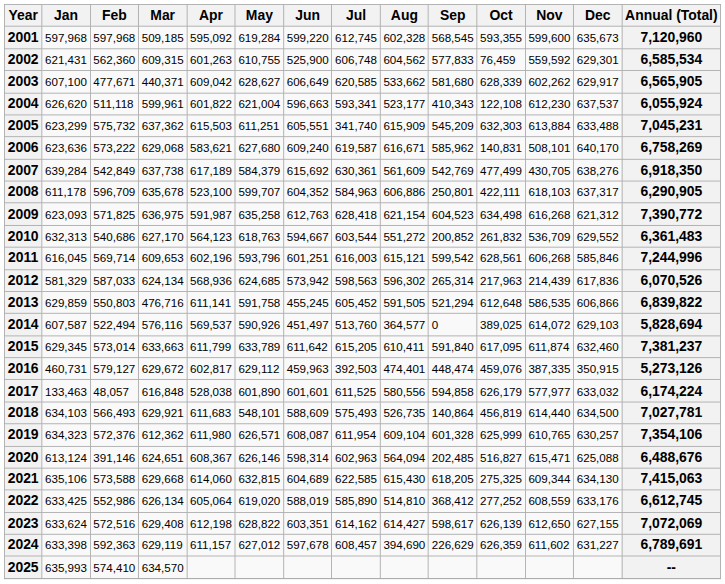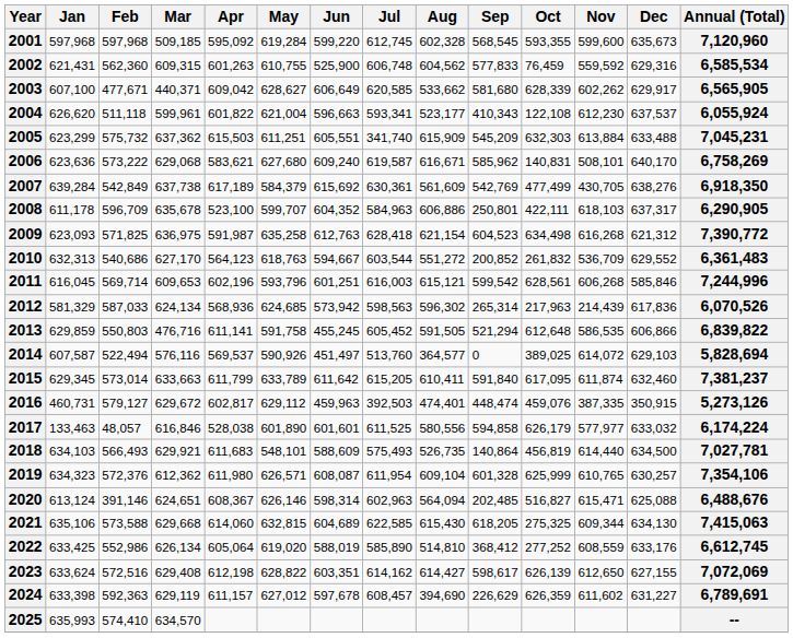2002 | Dec: 629,301 -> 629,316
2017 | Mar: 616,848 -> 616,846
